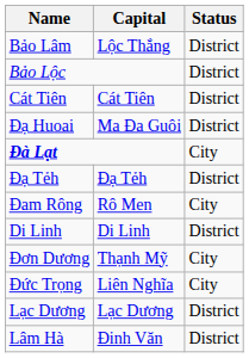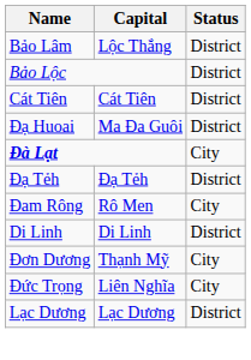- row: Lâm Hà | Đinh Văn | District
